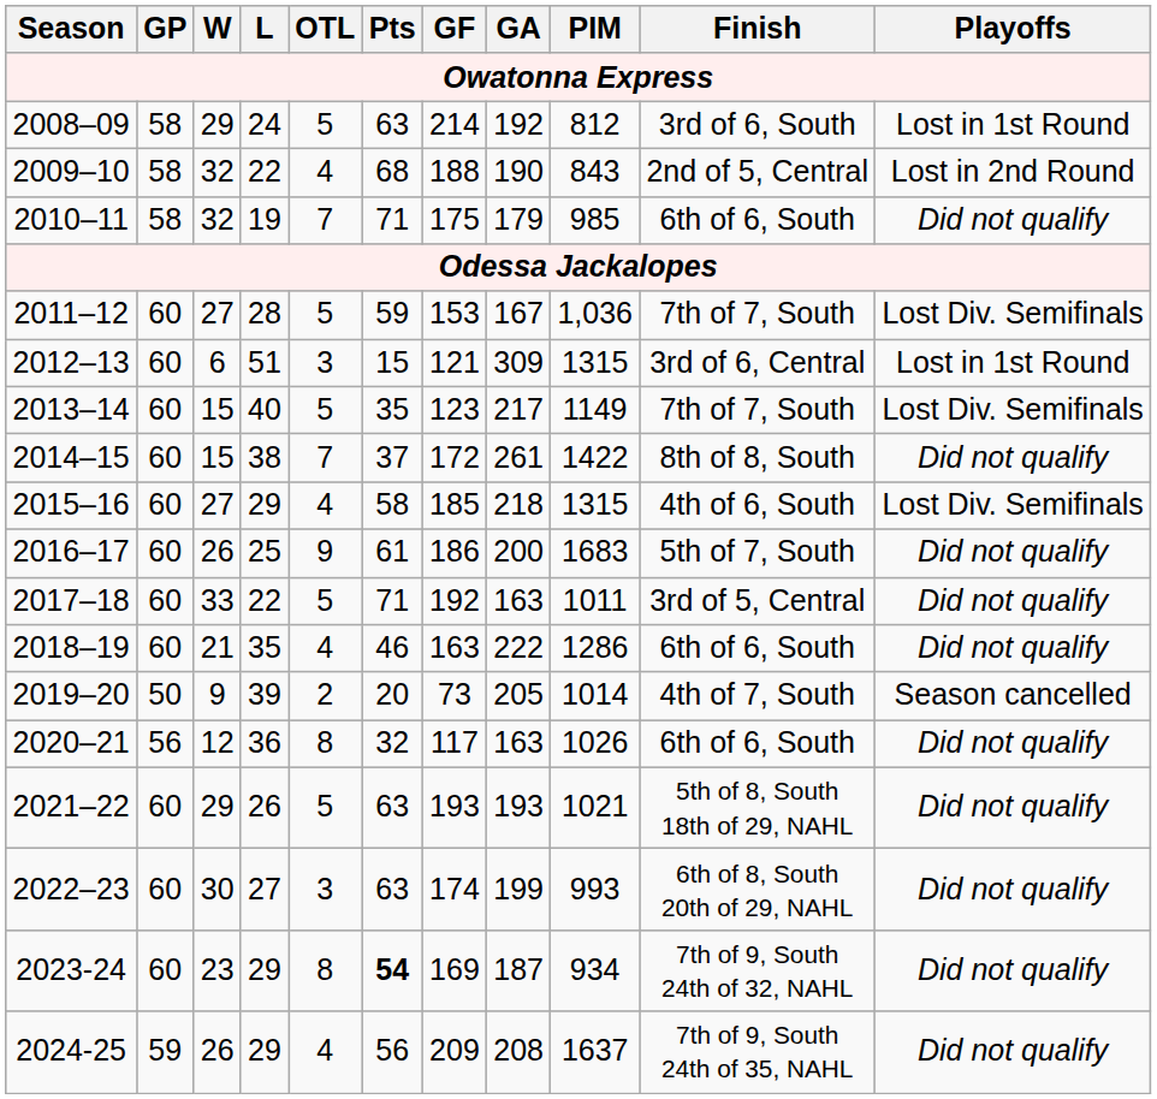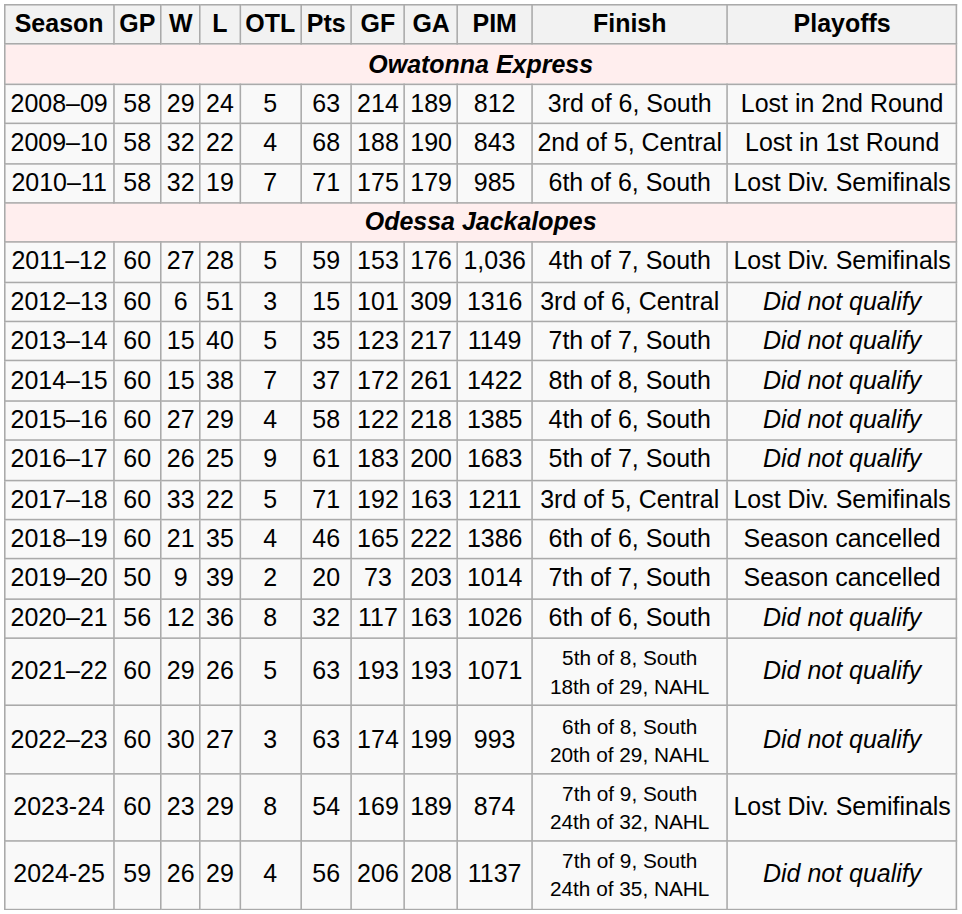2008–09 | GA: 192 -> 189
2008–09 | Playoffs: Lost in 1st Round -> Lost in 2nd Round
2009–10 | Playoffs: Lost in 2nd Round -> Lost in 1st Round
2010–11 | Playoffs: Did not qualify -> Lost Div. Semifinals
2011–12 | GA: 167 -> 176
2011–12 | Finish: 7th of 7, South -> 4th of 7, South
2012–13 | GF: 121 -> 101
2012–13 | PIM: 1315 -> 1316
2012–13 | Playoffs: Lost in 1st Round -> Did not qualify
2013–14 | Playoffs: Lost Div. Semifinals -> Did not qualify
2015–16 | GF: 185 -> 122
2015–16 | PIM: 1315 -> 1385
2015–16 | Playoffs: Lost Div. Semifinals -> Did not qualify
2016–17 | GF: 186 -> 183
2017–18 | PIM: 1011 -> 1211
2017–18 | Playoffs: Did not qualify -> Lost Div. Semifinals
2018–19 | GF: 163 -> 165
2018–19 | PIM: 1286 -> 1386
2018–19 | Playoffs: Did not qualify -> Season cancelled
2019–20 | GA: 205 -> 203
2019–20 | Finish: 4th of 7, South -> 7th of 7, South
2021–22 | PIM: 1021 -> 1071
2023-24 | Pts: bold -> normal
2023-24 | GA: 187 -> 189
2023-24 | PIM: 934 -> 874
2023-24 | Playoffs: Did not qualify -> Lost Div. Semifinals
2024-25 | GF: 209 -> 206
2024-25 | PIM: 1637 -> 1137
